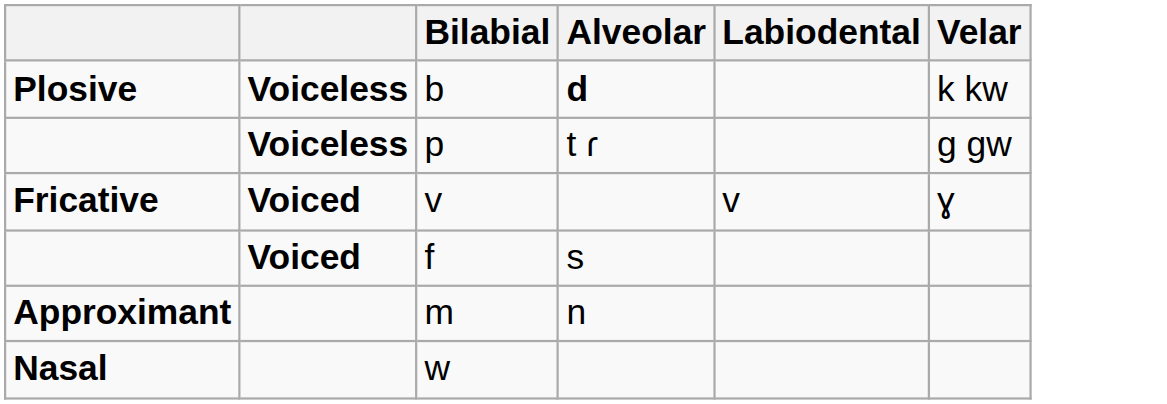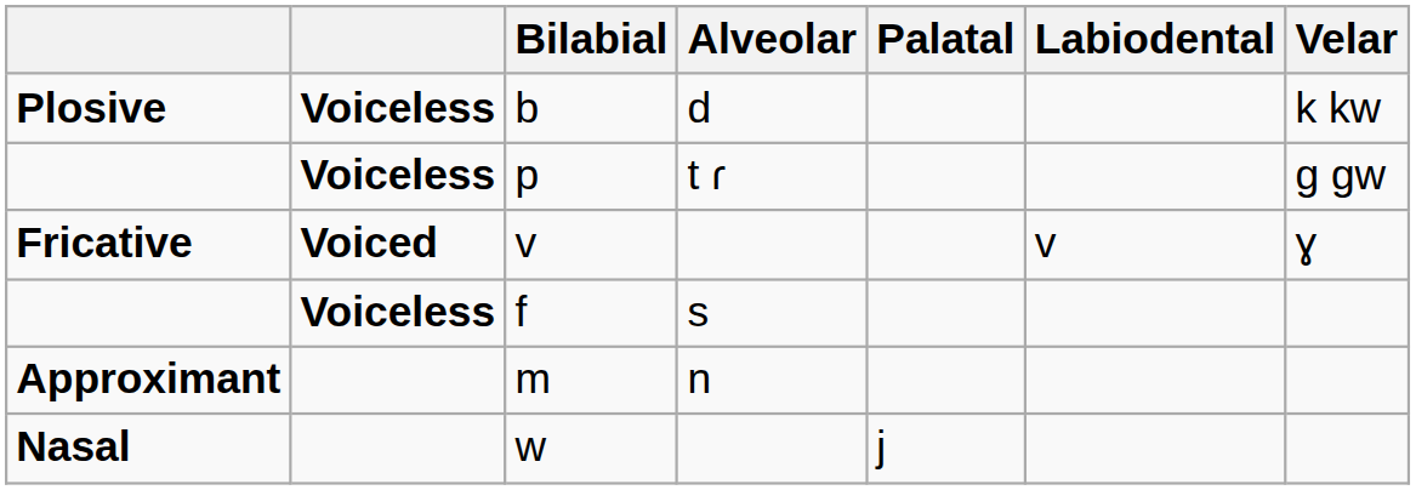+ column: Palatal | j
b | Alveolar: bold -> normal
f | column 2: Voiced -> Voiceless
